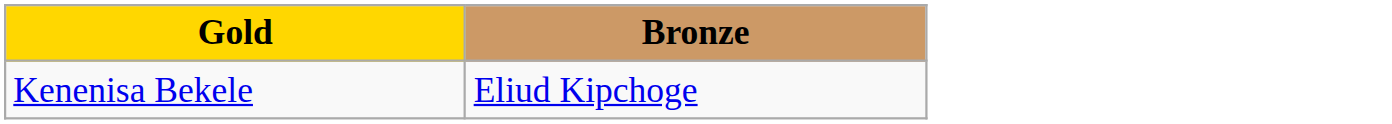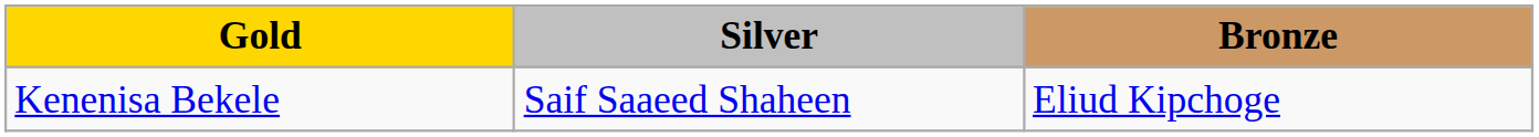+ column: Silver | Saif Saaeed Shaheen
